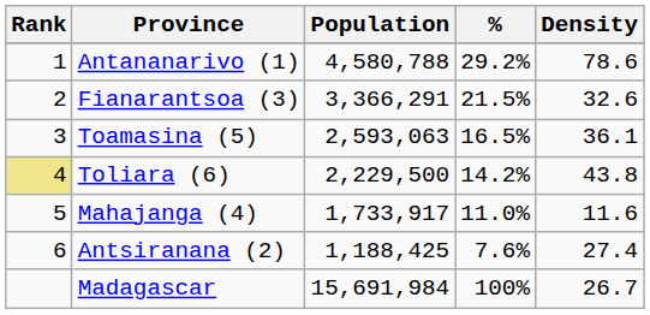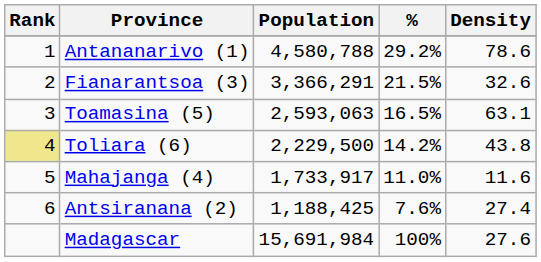Toamasina (5) | Density: 36.1 -> 63.1
Madagascar | Density: 26.7 -> 27.6
